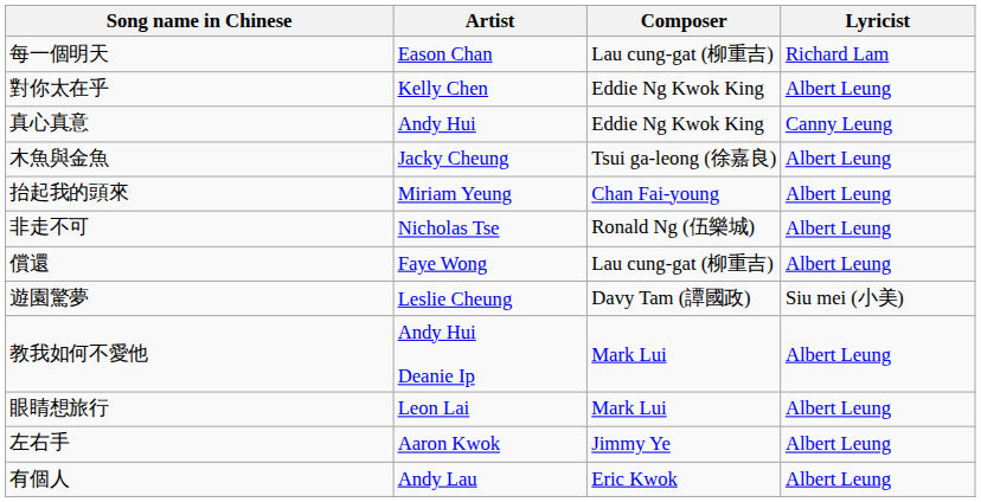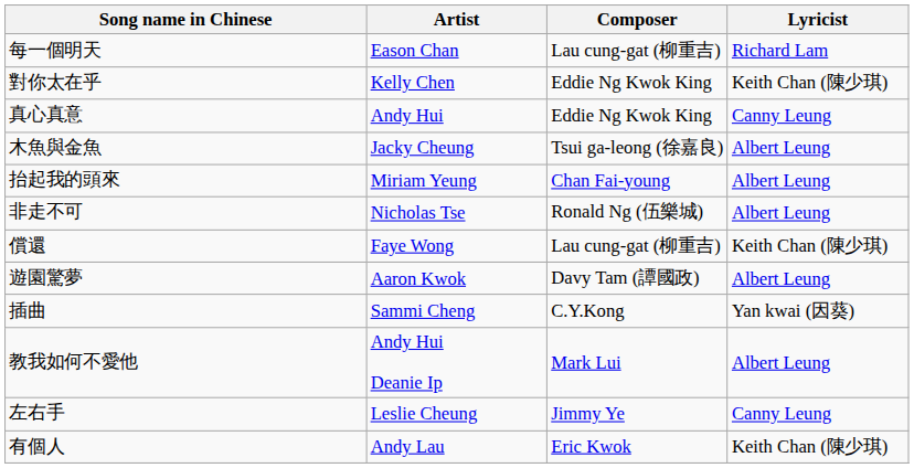對你太在乎 | Lyricist: Albert Leung -> Keith Chan (陳少琪)
償還 | Lyricist: Albert Leung -> Keith Chan (陳少琪)
遊園驚夢 | Artist: Leslie Cheung -> Aaron Kwok
遊園驚夢 | Lyricist: Siu mei (小美) -> Albert Leung
+ row: 插曲 | Sammi Cheng | C.Y.Kong | Yan kwai (因葵)
- row: 眼睛想旅行 | Leon Lai | Mark Lui | Albert Leung
左右手 | Artist: Aaron Kwok -> Leslie Cheung
左右手 | Lyricist: Albert Leung -> Canny Leung
有個人 | Lyricist: Albert Leung -> Keith Chan (陳少琪)
